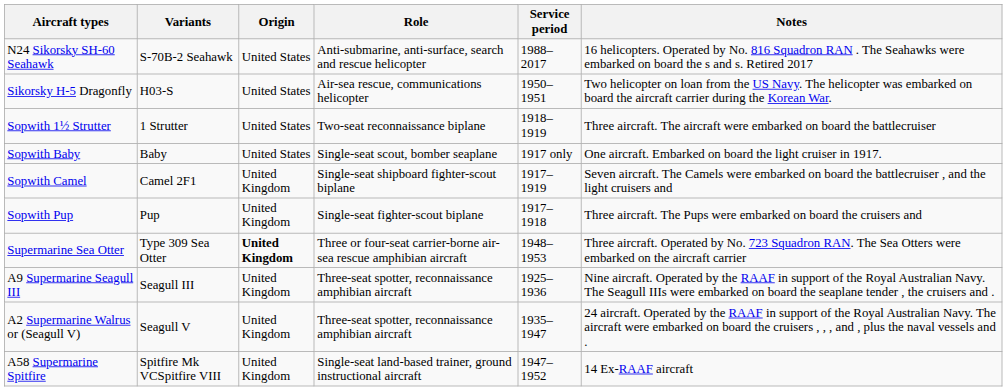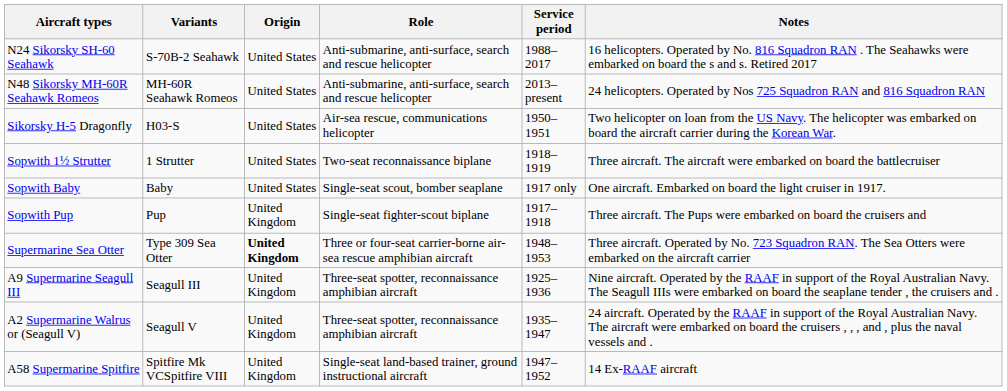+ row: N48 Sikorsky MH-60R Seahawk Romeos | MH-60R Seahawk Romeos | United States | Anti-submarine, anti-surface, search and rescue helicopter | 2013–present | 24 helicopters. Operated by Nos 725 Squadron RAN and 816 Squadron RAN
- row: Sopwith Camel | Camel 2F1 | United Kingdom | Single-seat shipboard fighter-scout biplane | 1917–1919 | Seven aircraft. The Camels were embarked on board the battlecruiser , and the light cruisers and
